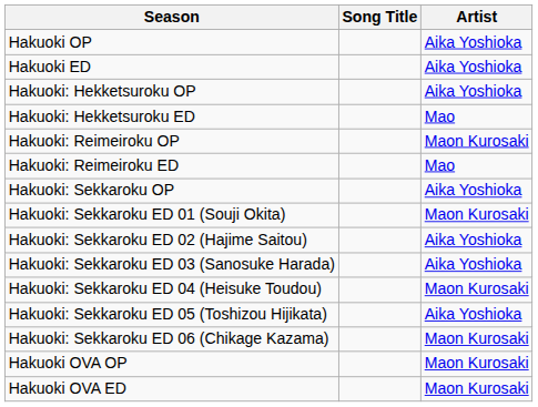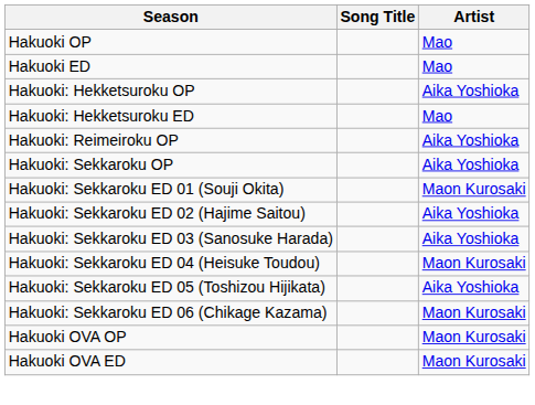Hakuoki OP | Artist: Aika Yoshioka -> Mao
Hakuoki ED | Artist: Aika Yoshioka -> Mao
Hakuoki: Reimeiroku OP | Artist: Maon Kurosaki -> Aika Yoshioka
- row: Hakuoki: Reimeiroku ED | Mao
